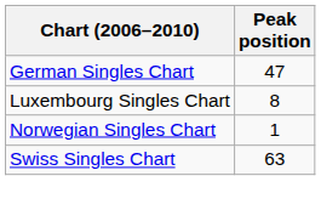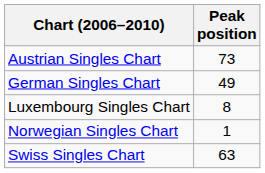+ row: Austrian Singles Chart | 73
German Singles Chart | Peak position: 47 -> 49
